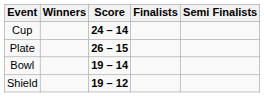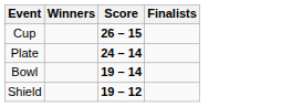- column: Semi Finalists
Cup | Score: 24 – 14 -> 26 – 15
Plate | Score: 26 – 15 -> 24 – 14
